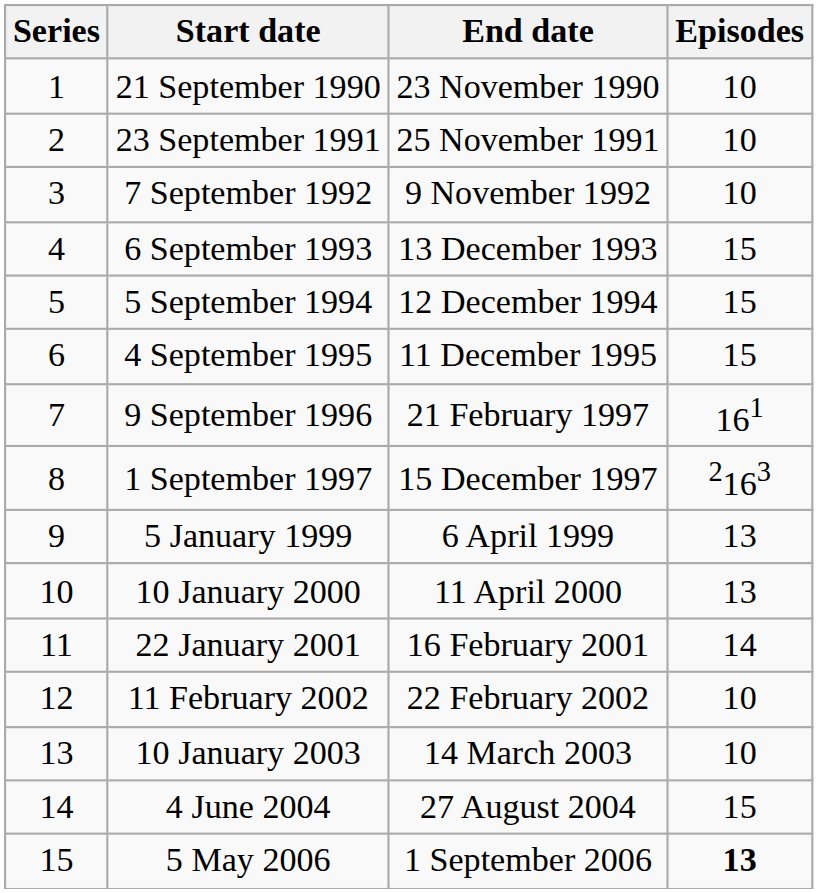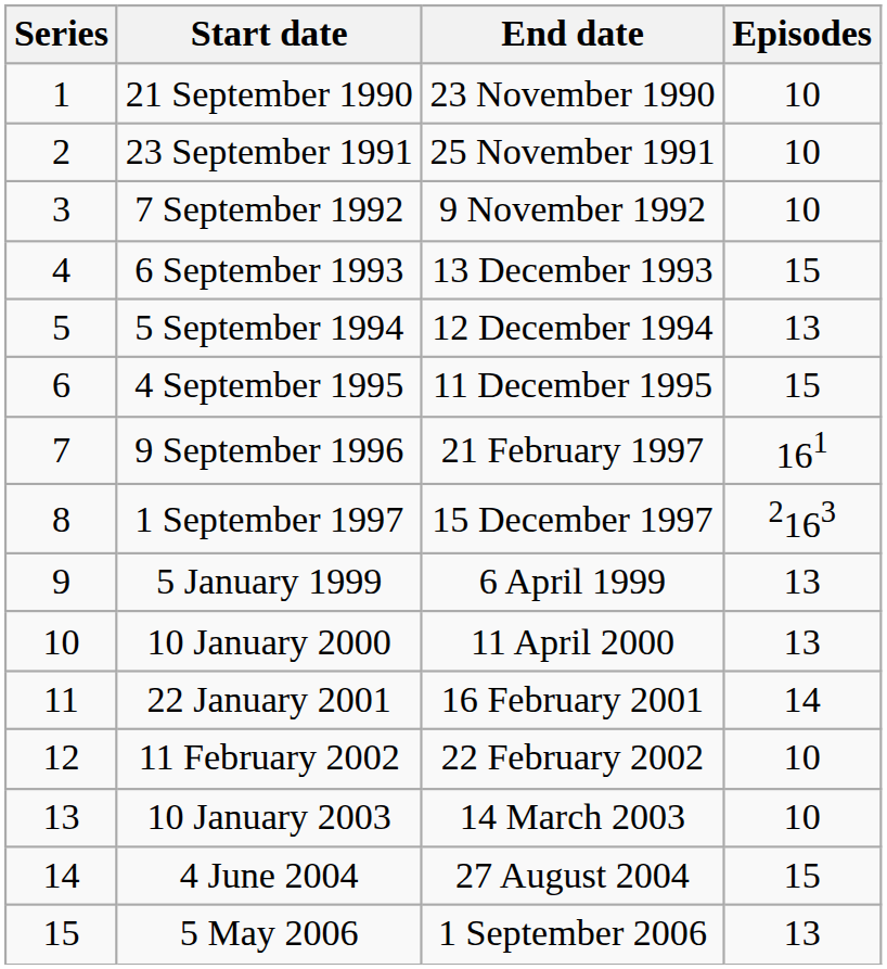5 September 1994 | Episodes: 15 -> 13
5 May 2006 | Episodes: bold -> normal
